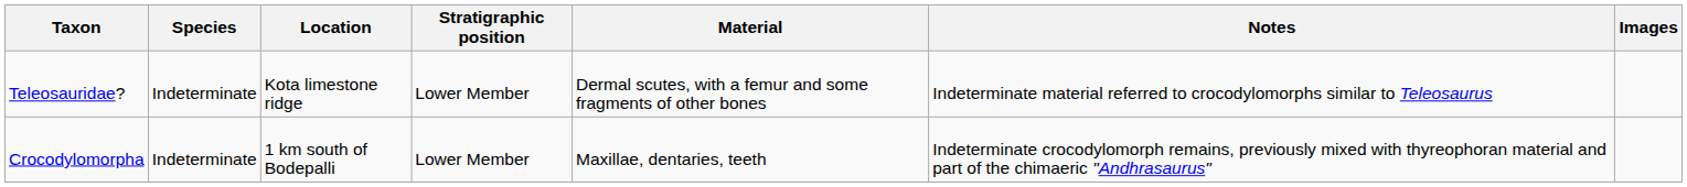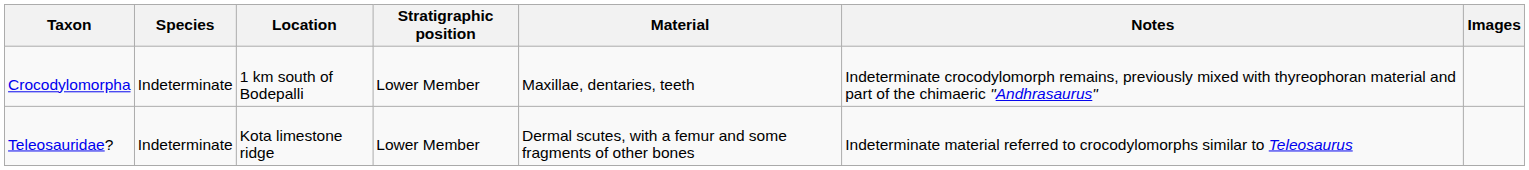rows swapped: Crocodylomorpha <-> Teleosauridae?
